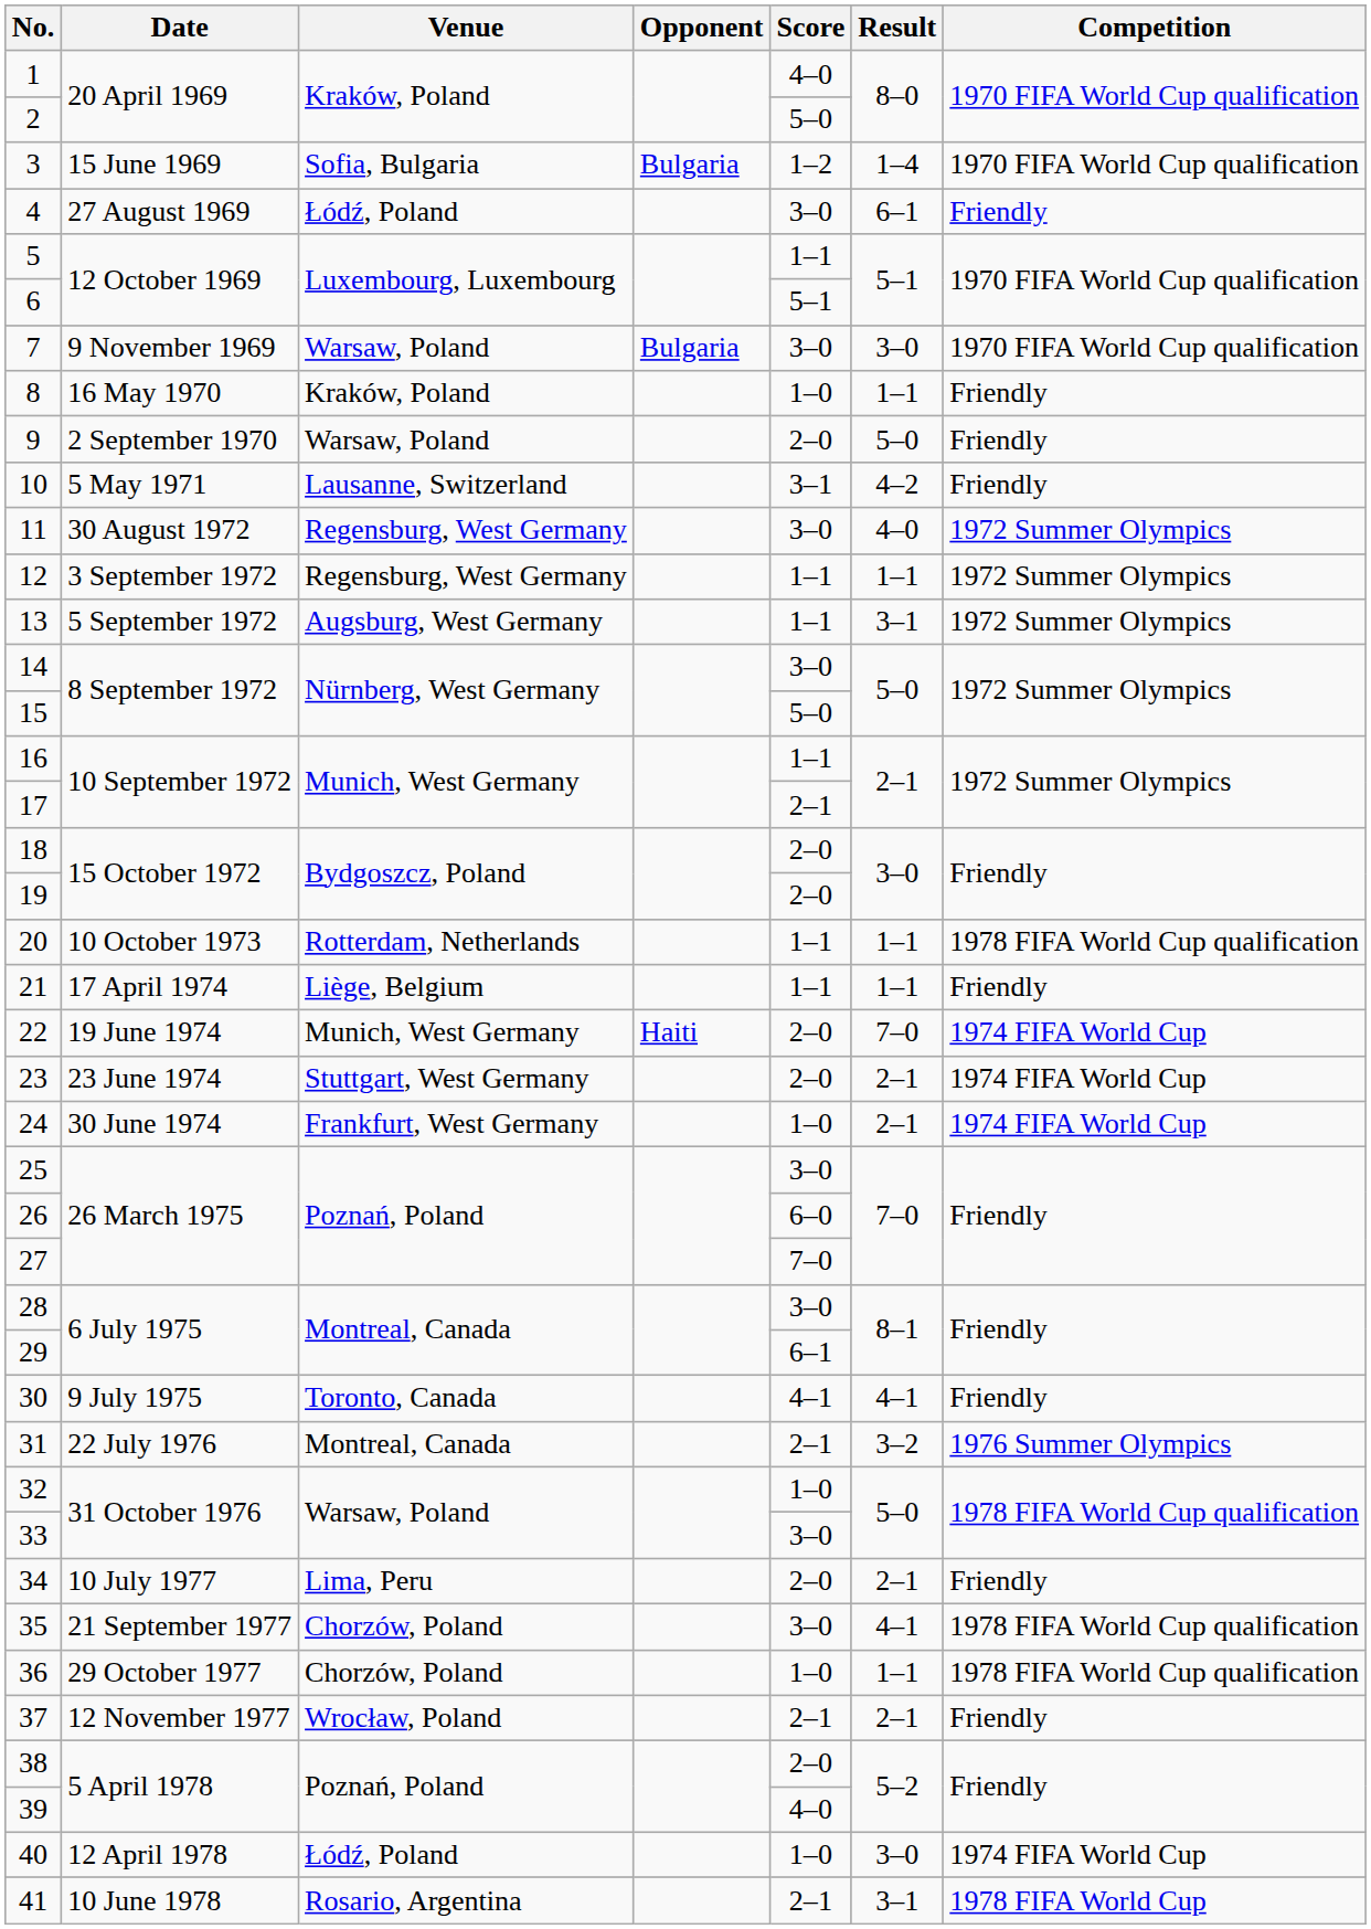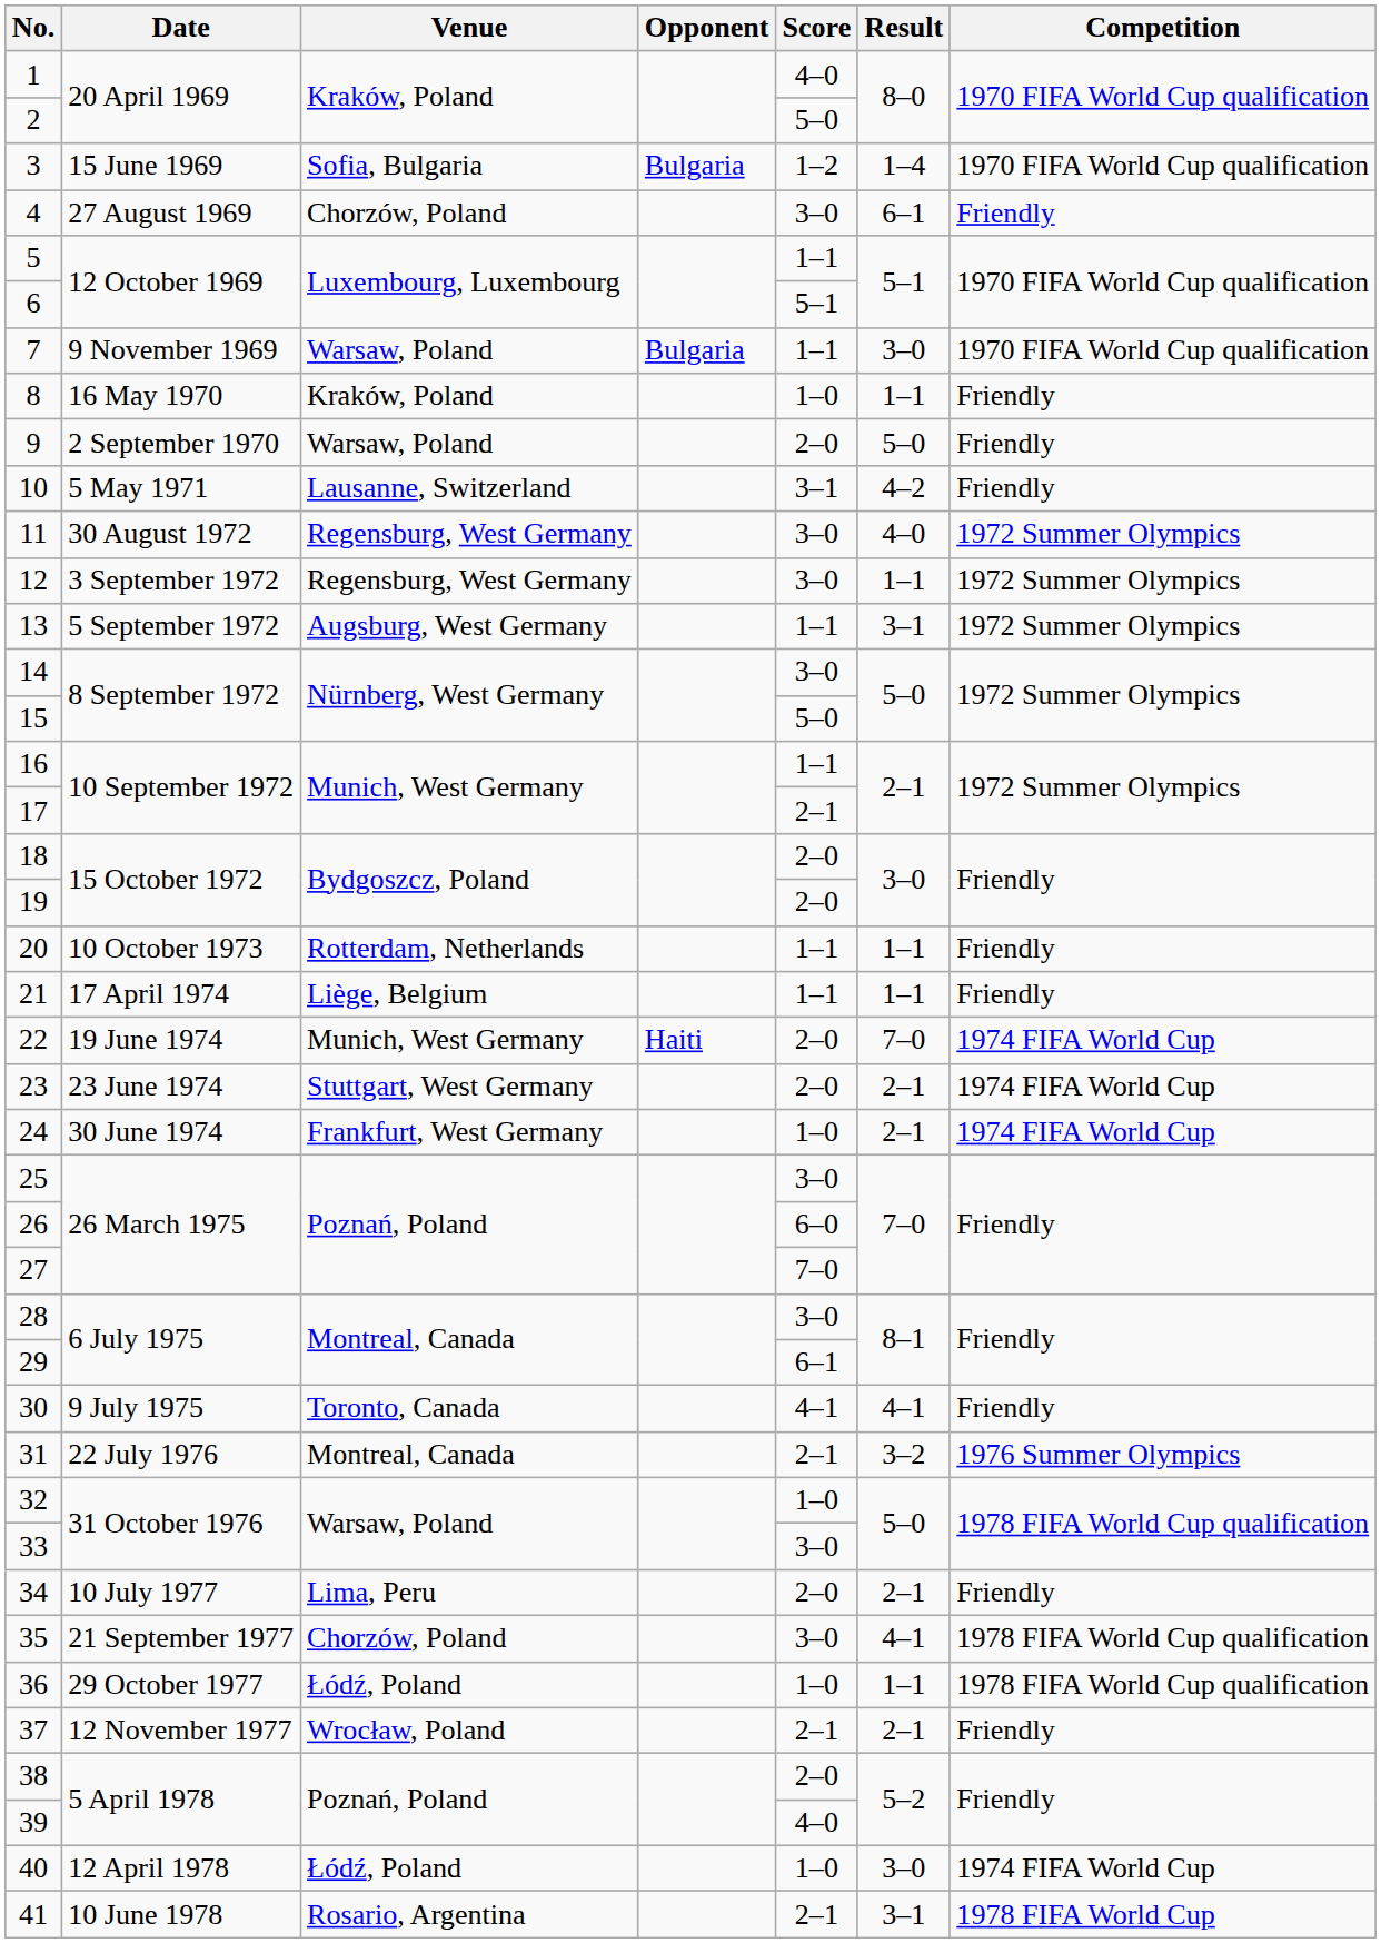4 | Venue: Łódź, Poland -> Chorzów, Poland
7 | Score: 3–0 -> 1–1
12 | Score: 1–1 -> 3–0
20 | Competition: 1978 FIFA World Cup qualification -> Friendly
36 | Venue: Chorzów, Poland -> Łódź, Poland
